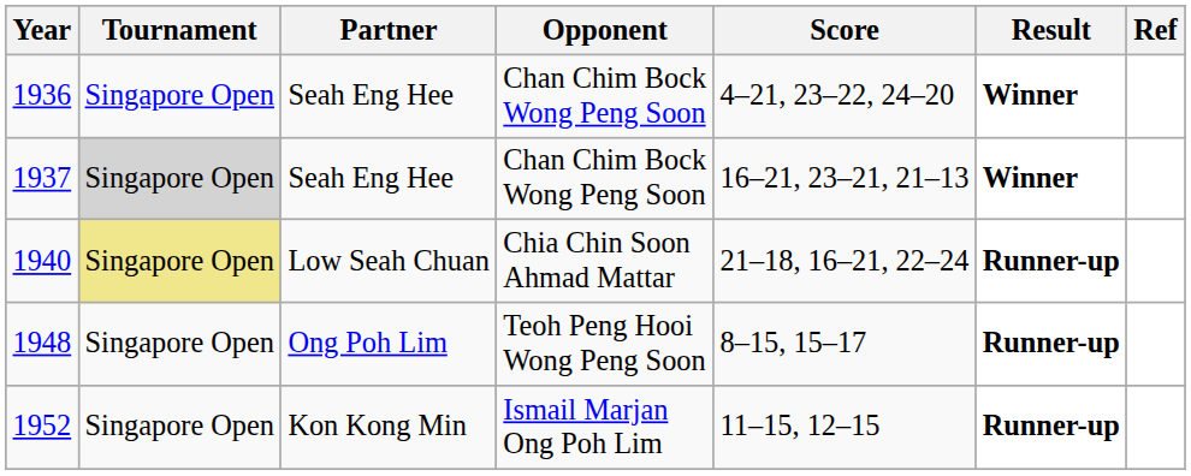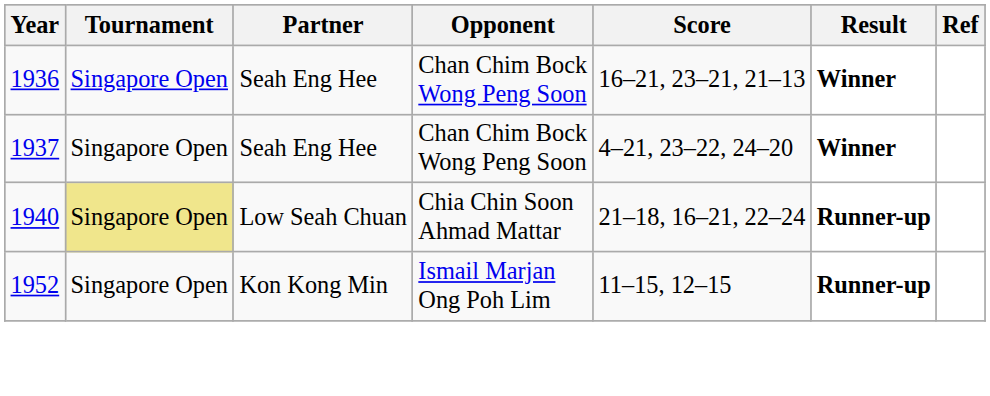1936 | Score: 4–21, 23–22, 24–20 -> 16–21, 23–21, 21–13
1937 | Tournament: lightgrey background -> no background
1937 | Score: 16–21, 23–21, 21–13 -> 4–21, 23–22, 24–20
- row: 1948 | Singapore Open | Ong Poh Lim | Teoh Peng Hooi Wong Peng Soon | 8–15, 15–17 | Runner-up
